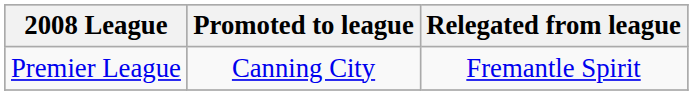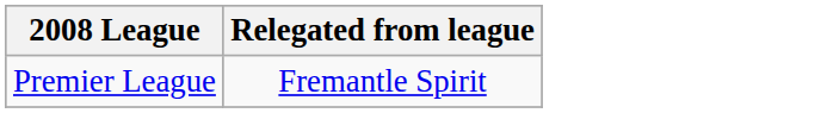- column: Promoted to league | Canning City
